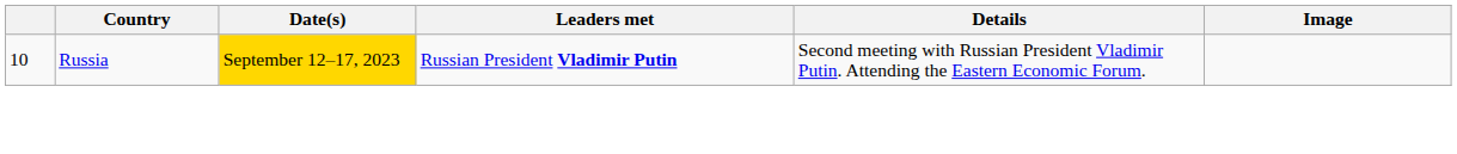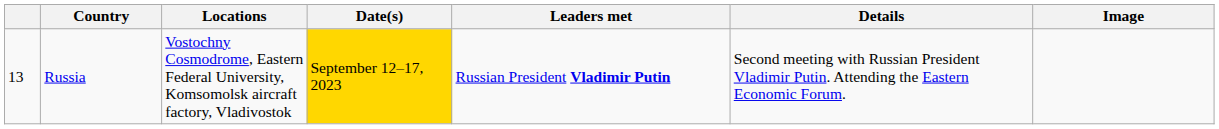+ column: Locations | Vostochny Cosmodrome, Eastern Federal University, Komsomolsk aircraft factory, Vladivostok
Russia | column 1: 10 -> 13
